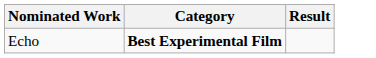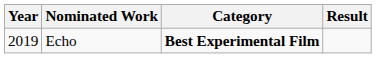+ column: Year | 2019
